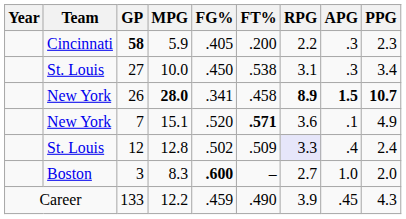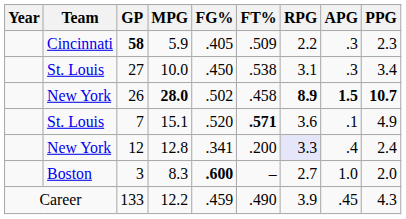58 | FT%: .200 -> .509
26 | FG%: .341 -> .502
7 | Team: New York -> St. Louis
12 | Team: St. Louis -> New York
12 | FG%: .502 -> .341
12 | FT%: .509 -> .200
